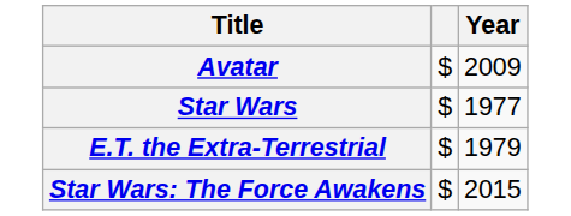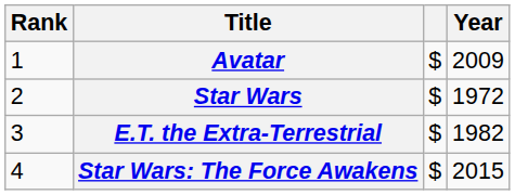+ column: Rank | 1 | 2 | 3 | 4
Star Wars | Year: 1977 -> 1972
E.T. the Extra-Terrestrial | Year: 1979 -> 1982
